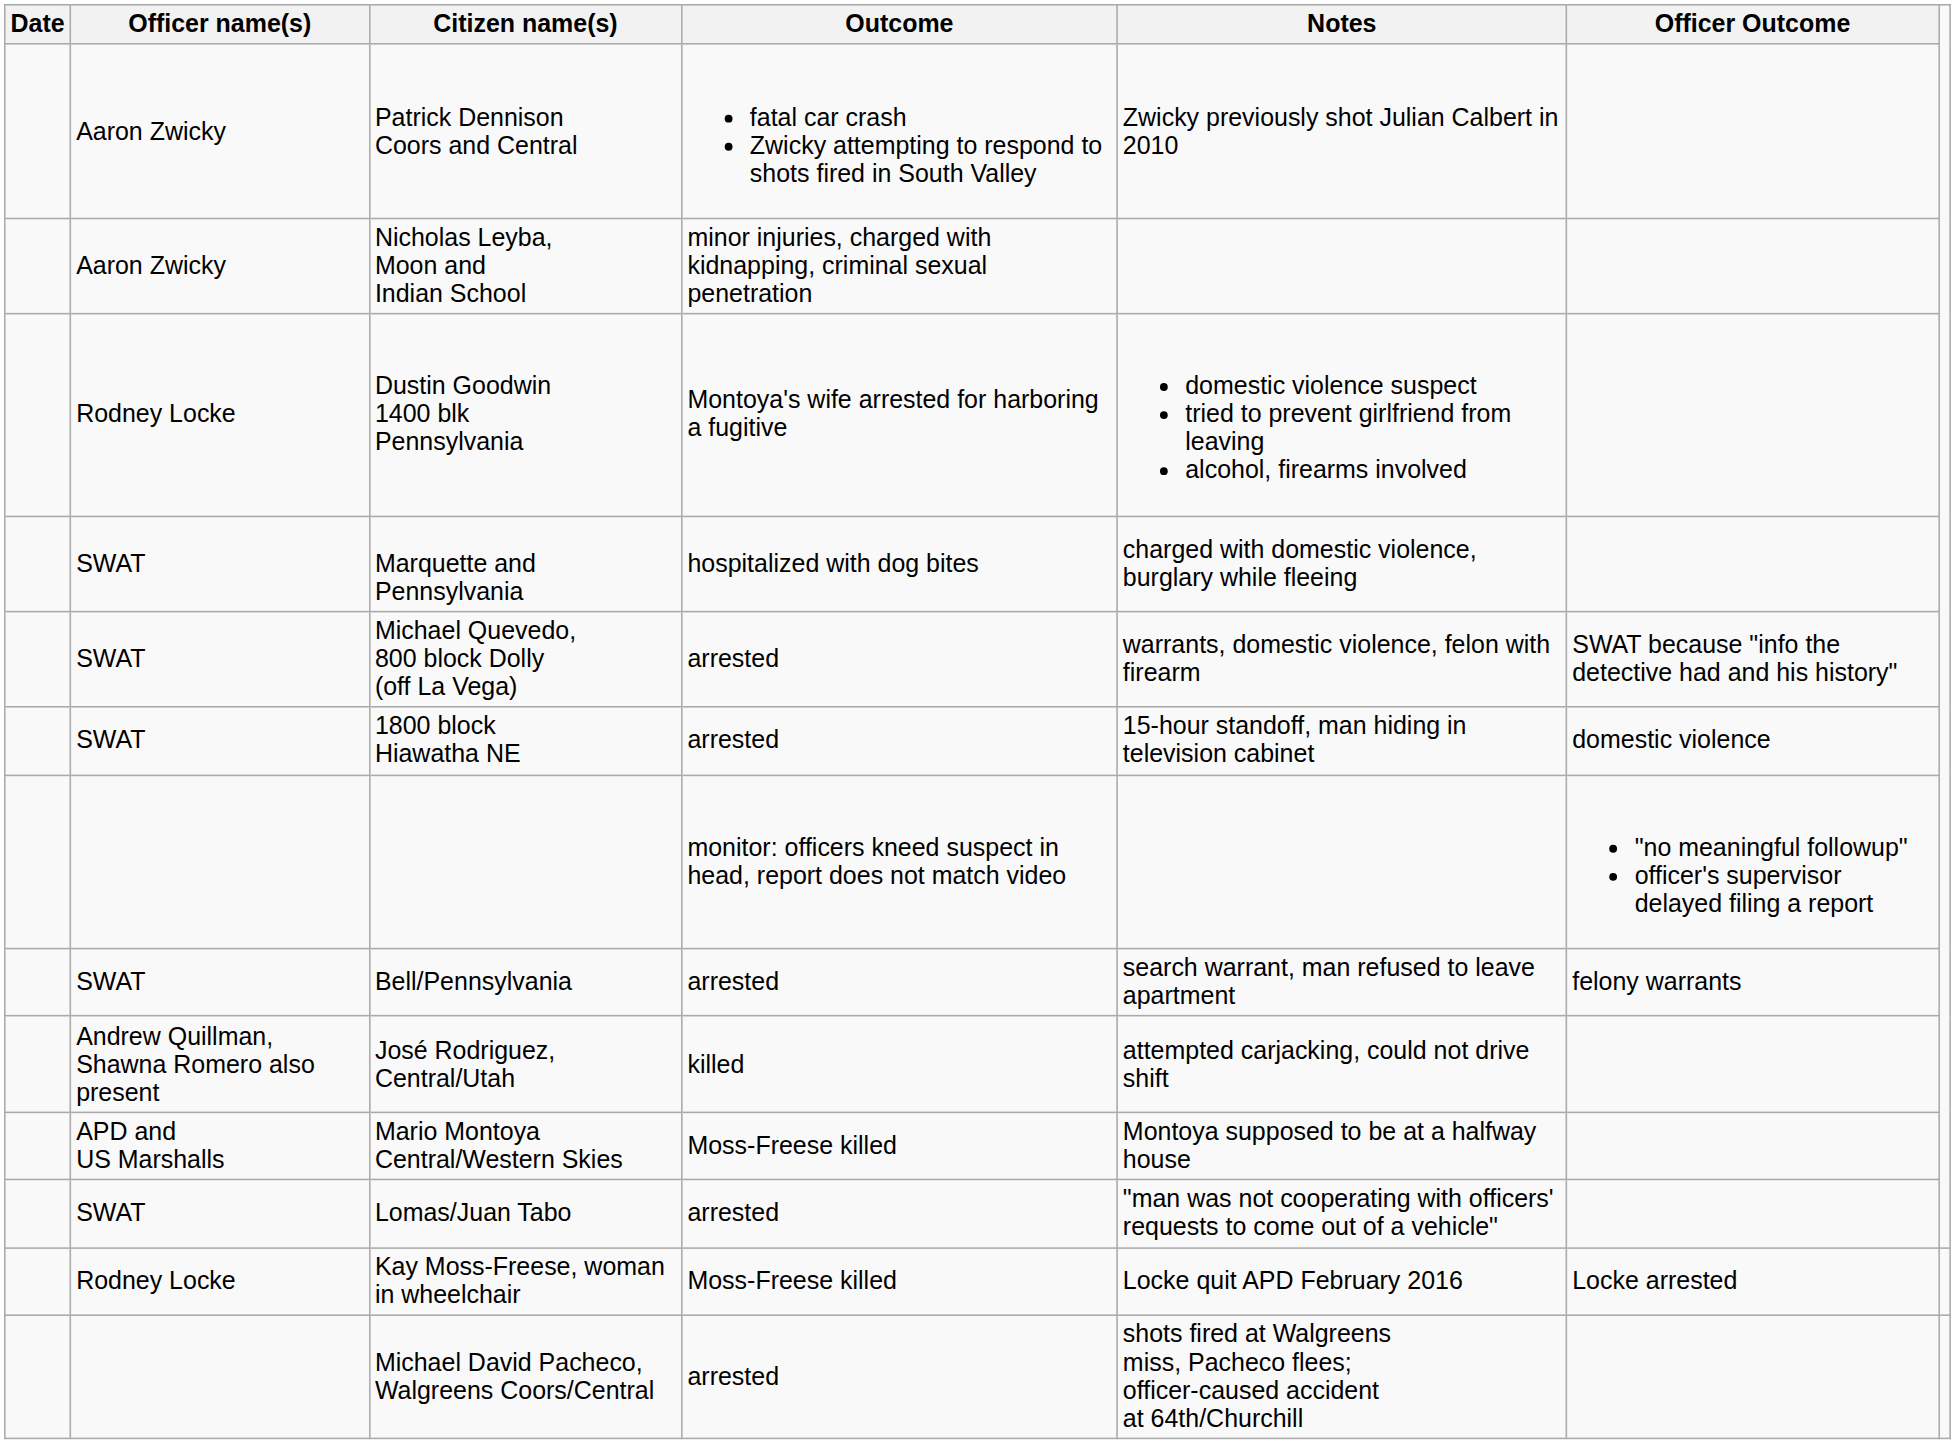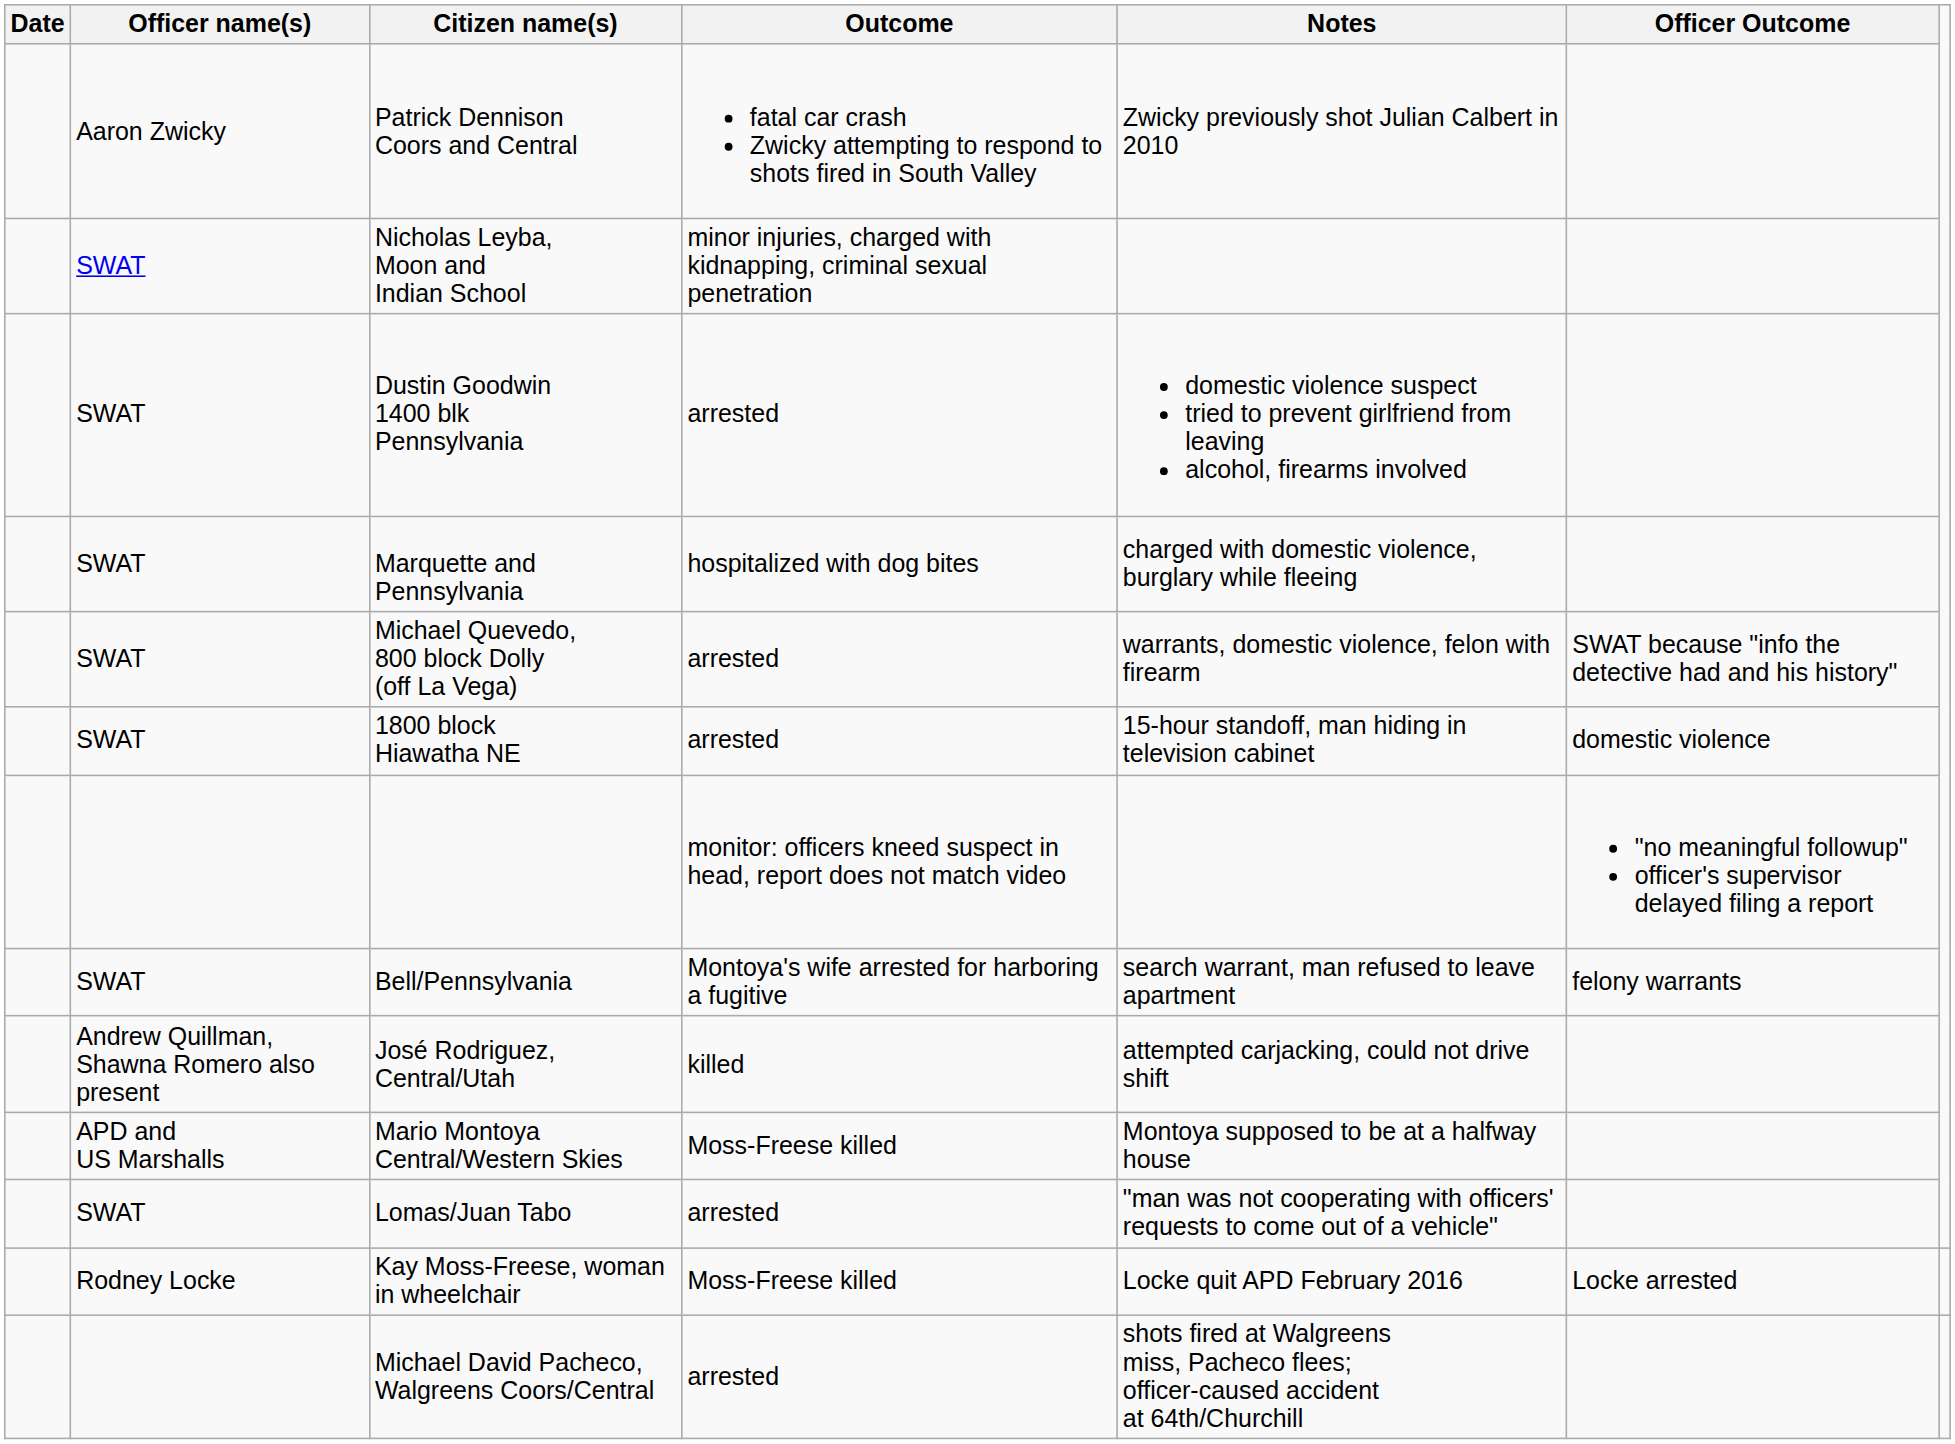Nicholas Leyba, Moon and Indian School | Officer name(s): Aaron Zwicky -> SWAT
Dustin Goodwin 1400 blk Pennsylvania | Officer name(s): Rodney Locke -> SWAT
Dustin Goodwin 1400 blk Pennsylvania | Outcome: Montoya's wife arrested for harboring a fugitive -> arrested
Bell/Pennsylvania | Outcome: arrested -> Montoya's wife arrested for harboring a fugitive
